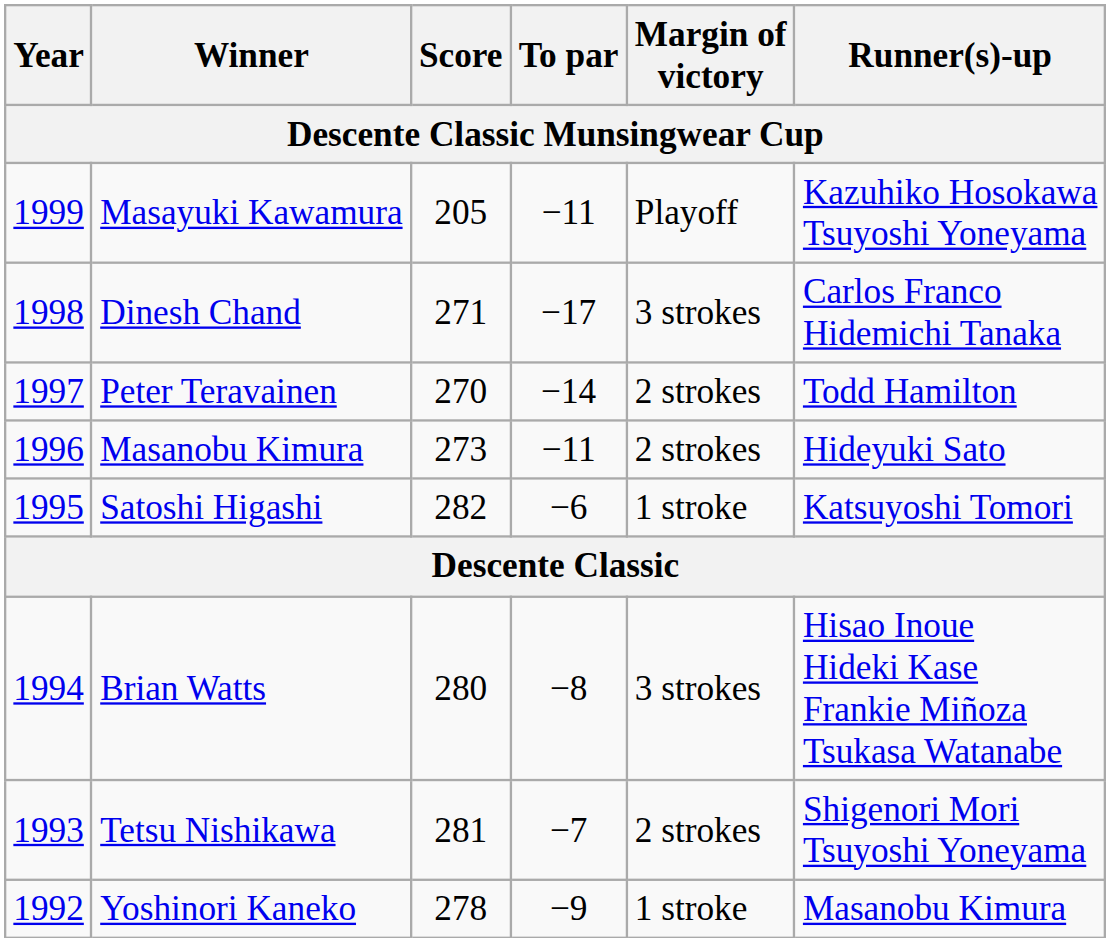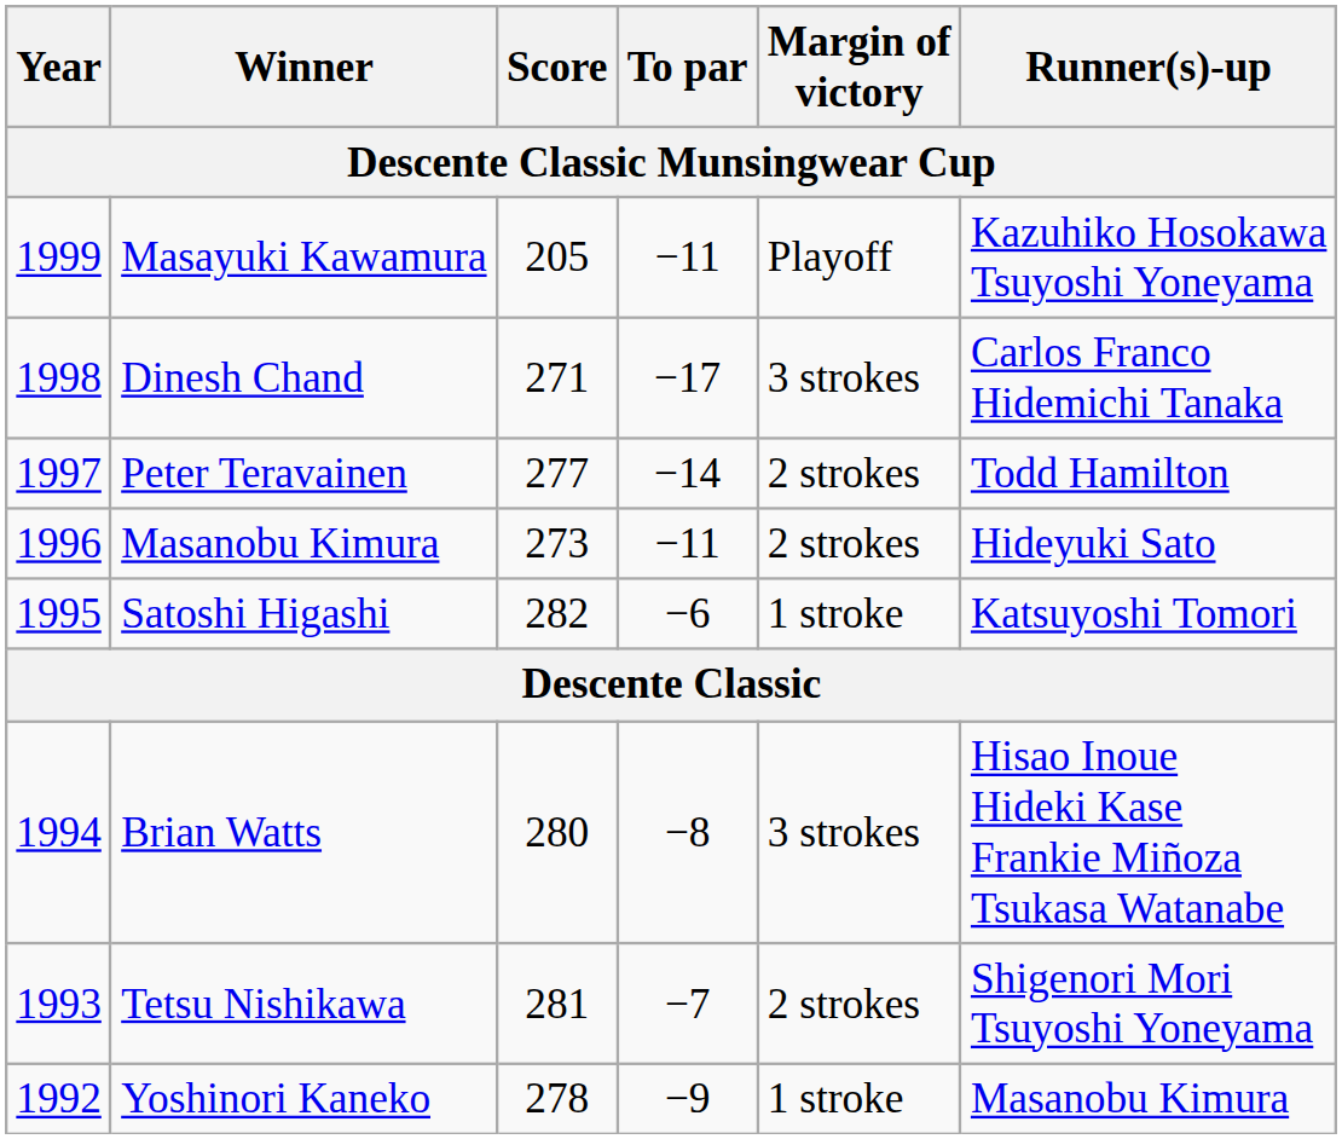Peter Teravainen | Score: 270 -> 277
